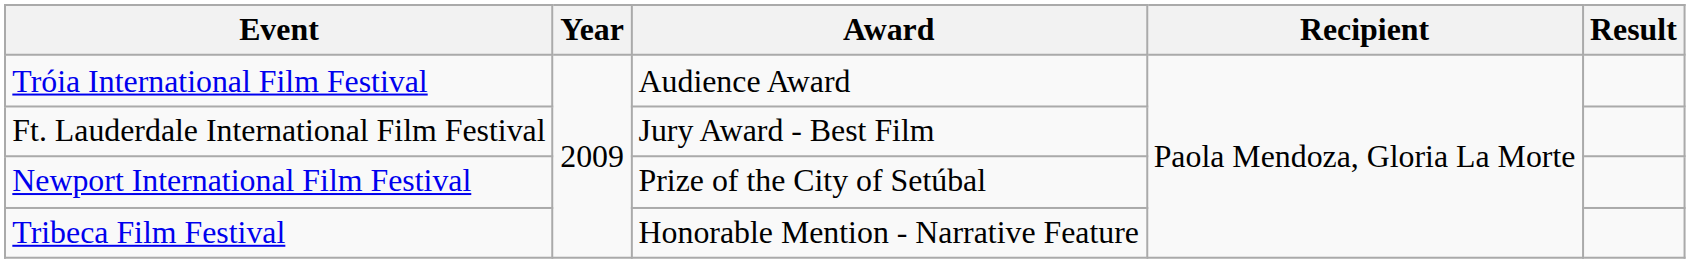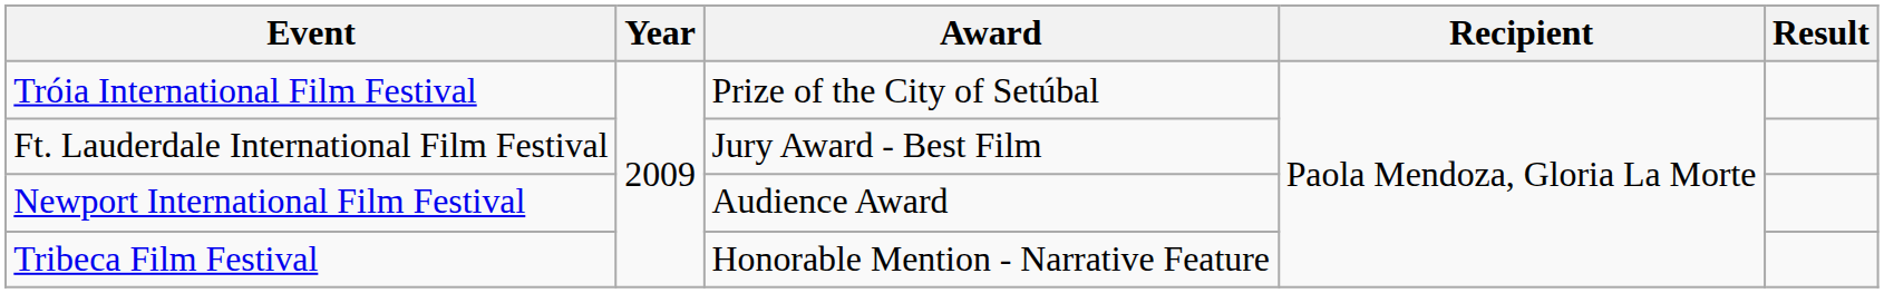Tróia International Film Festival | Award: Audience Award -> Prize of the City of Setúbal
Newport International Film Festival | Award: Prize of the City of Setúbal -> Audience Award
